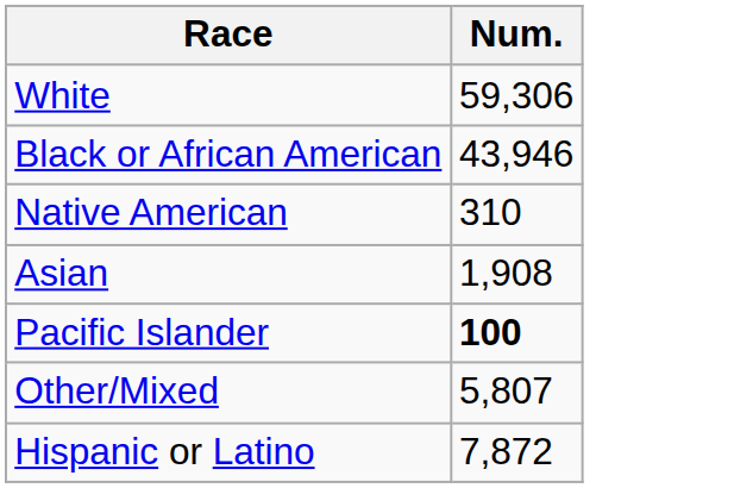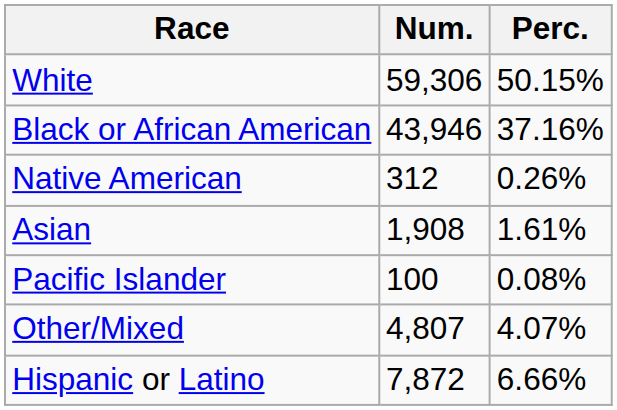+ column: Perc. | 50.15% | 37.16% | 0.26% | 1.61% | 0.08% | 4.07% | 6.66%
Native American | Num.: 310 -> 312
Pacific Islander | Num.: bold -> normal
Other/Mixed | Num.: 5,807 -> 4,807
